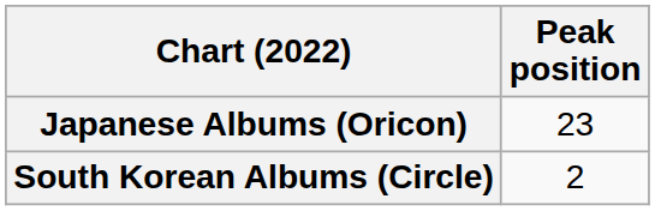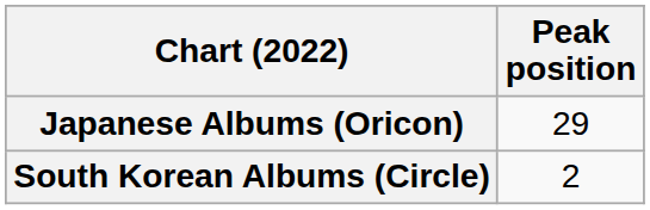Japanese Albums (Oricon) | Peak position: 23 -> 29
